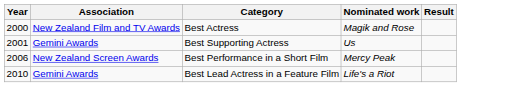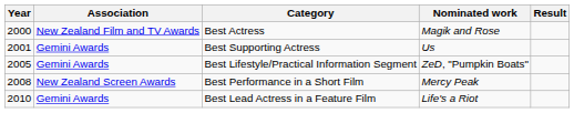+ row: 2005 | Gemini Awards | Best Lifestyle/Practical Information Segment | ZeD, "Pumpkin Boats"
Best Performance in a Short Film | Year: 2006 -> 2008
